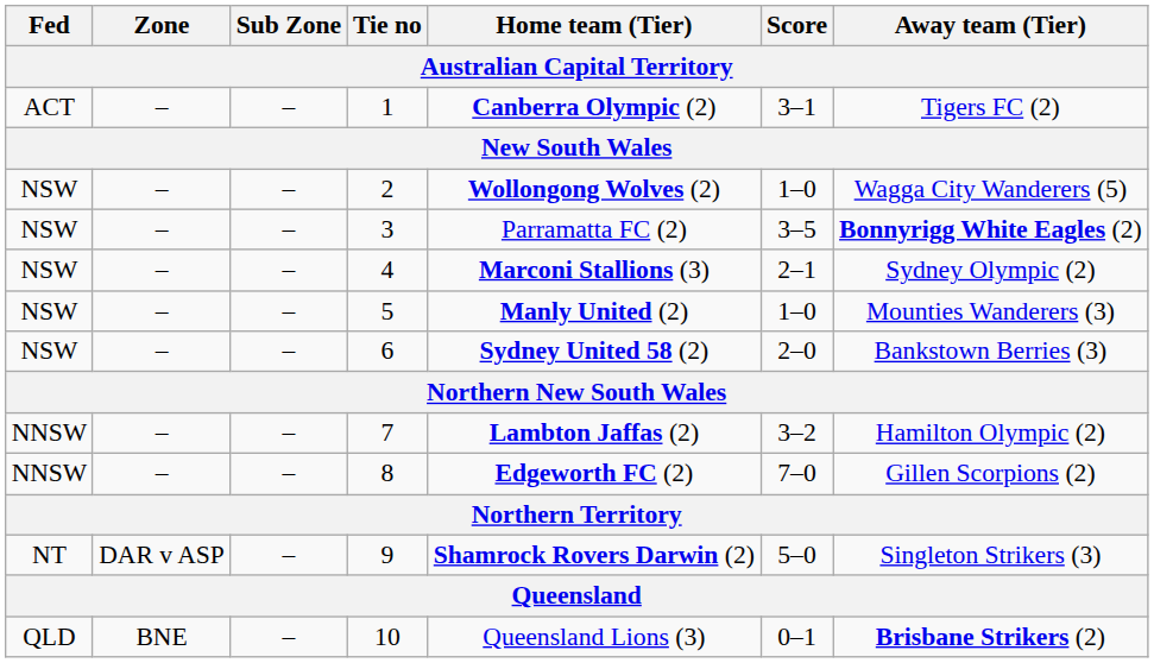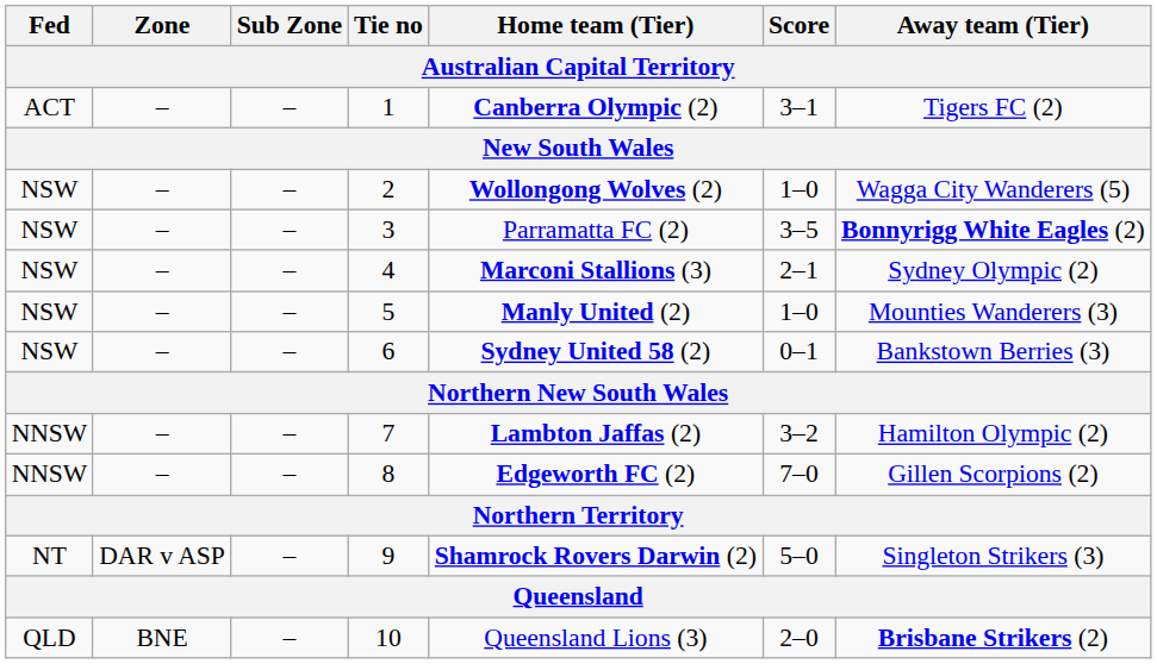6 | Score: 2–0 -> 0–1
10 | Score: 0–1 -> 2–0
